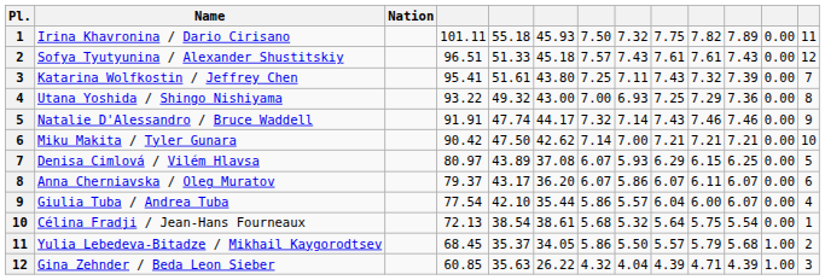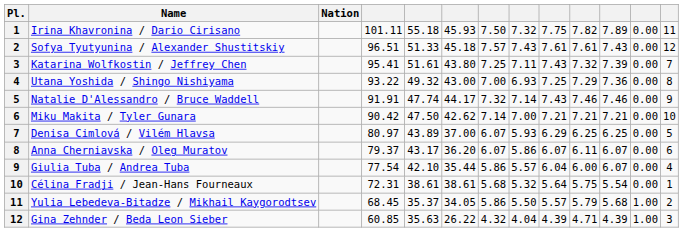Denisa Cimlová / Vilém Hlavsa | column 6: 37.08 -> 37.00
Denisa Cimlová / Vilém Hlavsa | column 10: 6.15 -> 6.25
Célina Fradji / Jean-Hans Fourneaux | column 4: 72.13 -> 72.31
Célina Fradji / Jean-Hans Fourneaux | column 5: 38.54 -> 38.61
